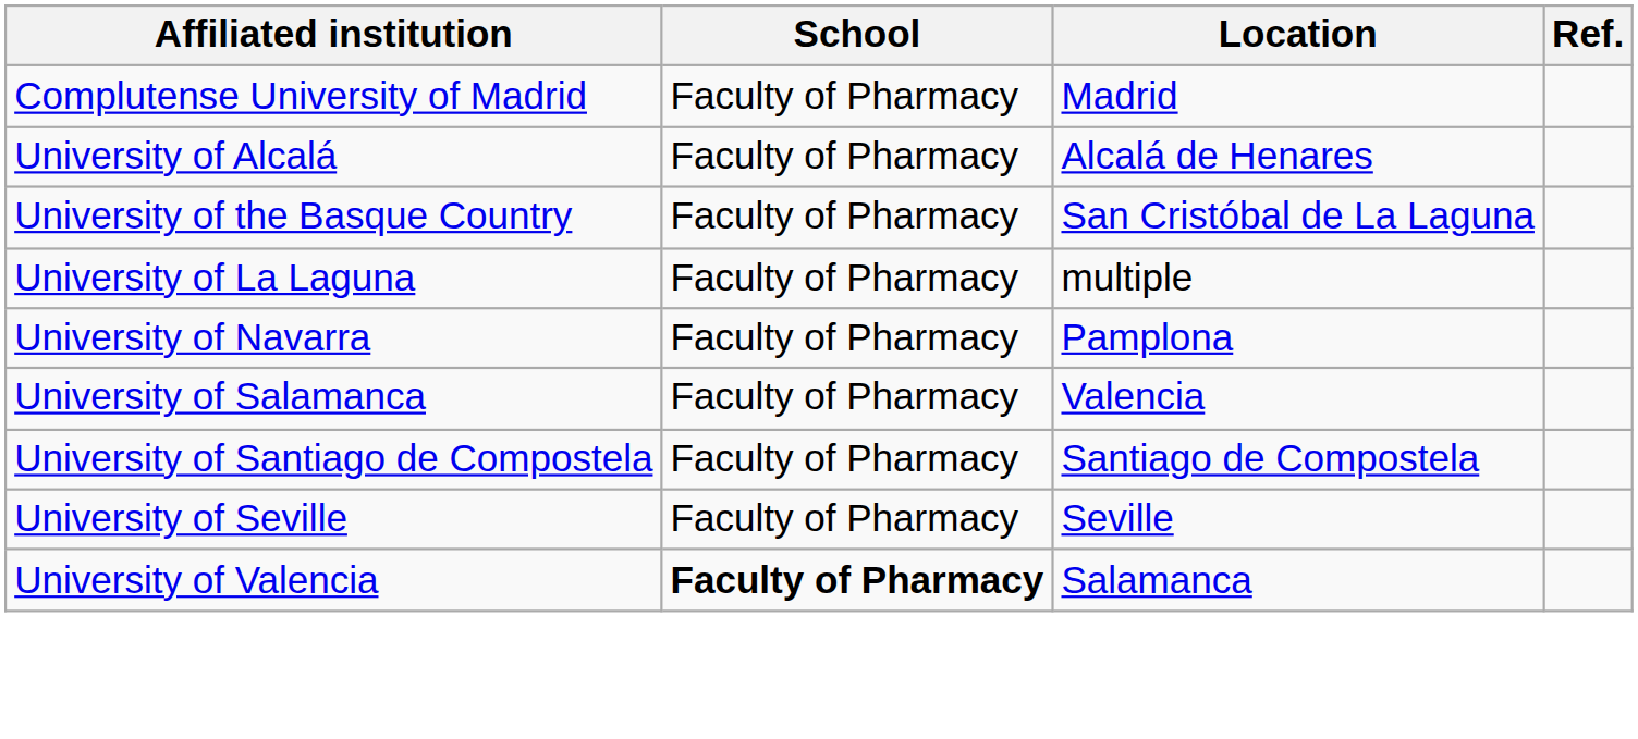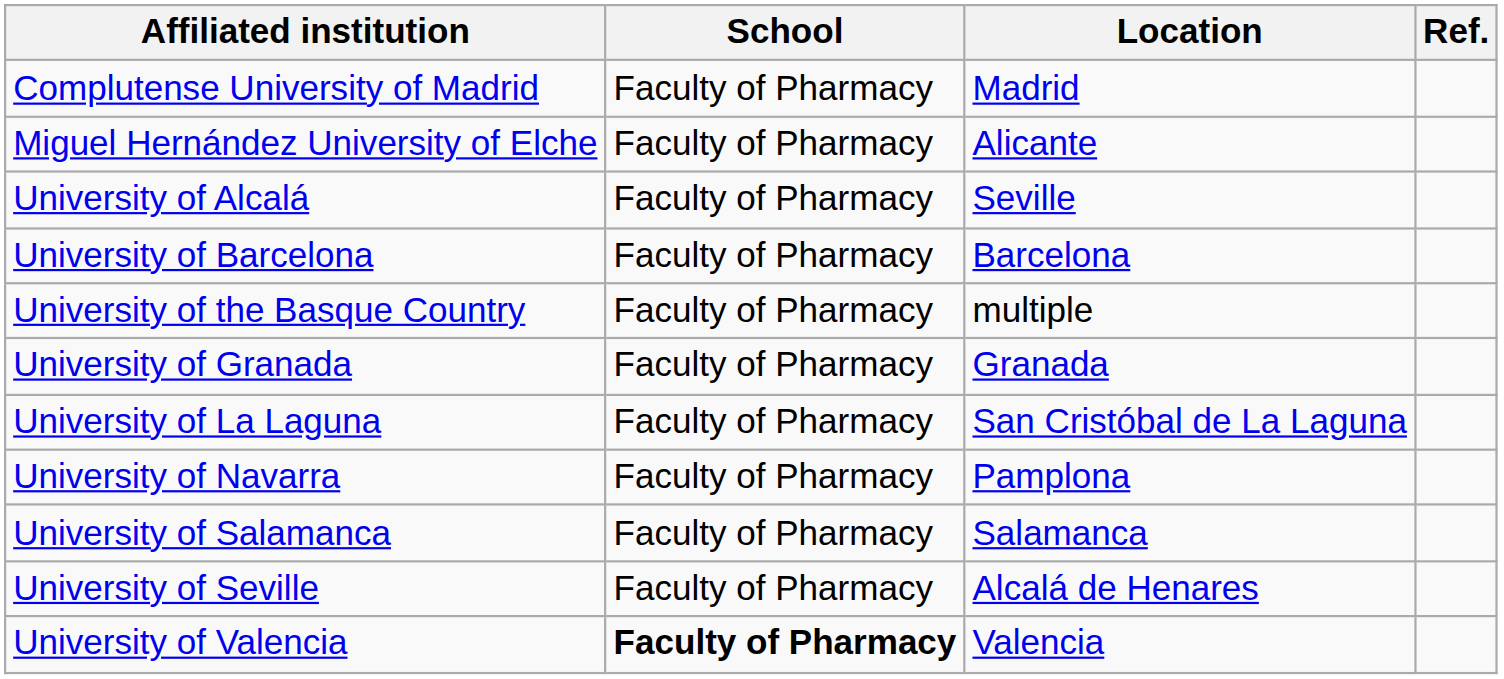+ row: Miguel Hernández University of Elche | Faculty of Pharmacy | Alicante
University of Alcalá | Location: Alcalá de Henares -> Seville
+ row: University of Barcelona | Faculty of Pharmacy | Barcelona
University of the Basque Country | Location: San Cristóbal de La Laguna -> multiple
+ row: University of Granada | Faculty of Pharmacy | Granada
University of La Laguna | Location: multiple -> San Cristóbal de La Laguna
University of Salamanca | Location: Valencia -> Salamanca
- row: University of Santiago de Compostela | Faculty of Pharmacy | Santiago de Compostela
University of Seville | Location: Seville -> Alcalá de Henares
University of Valencia | Location: Salamanca -> Valencia
